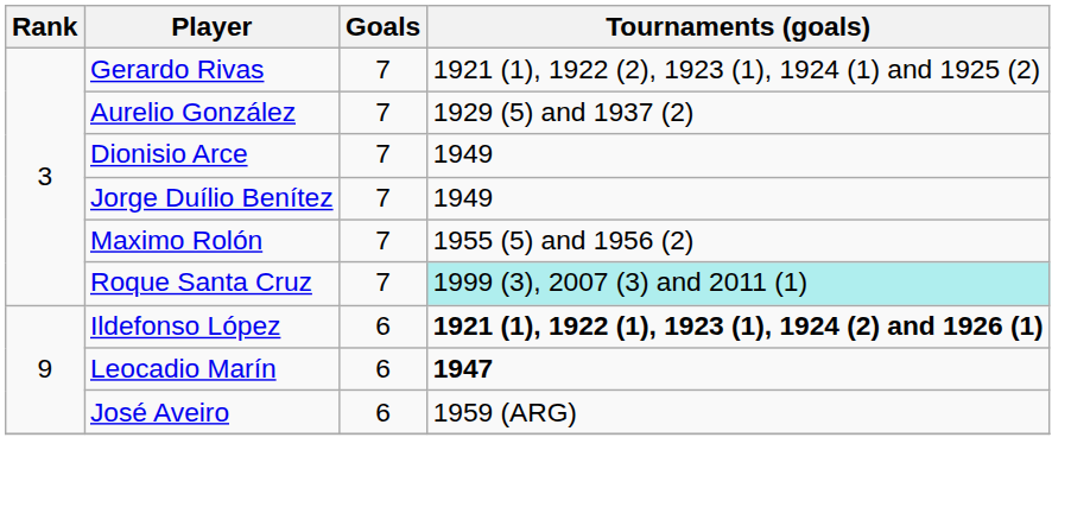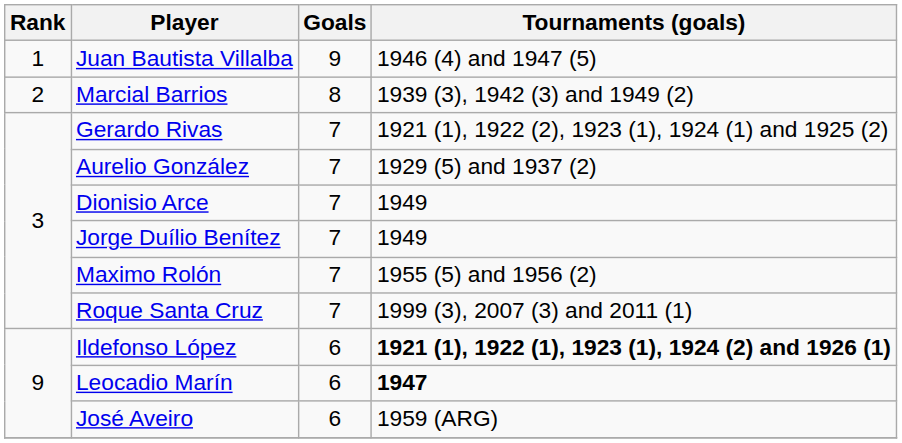+ row: 1 | Juan Bautista Villalba | 9 | 1946 (4) and 1947 (5)
+ row: 2 | Marcial Barrios | 8 | 1939 (3), 1942 (3) and 1949 (2)
Roque Santa Cruz | Tournaments (goals): paleturquoise background -> no background
